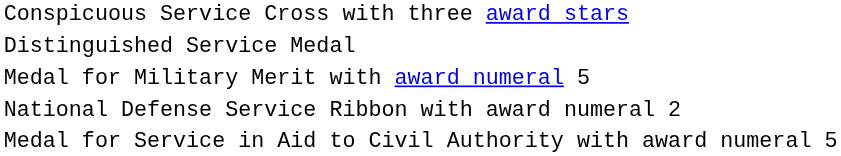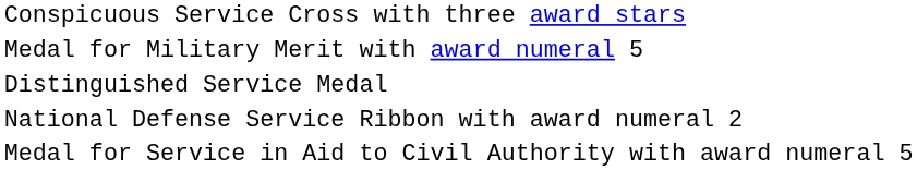rows swapped: Distinguished Service Medal <-> Medal for Military Merit with award numeral 5
